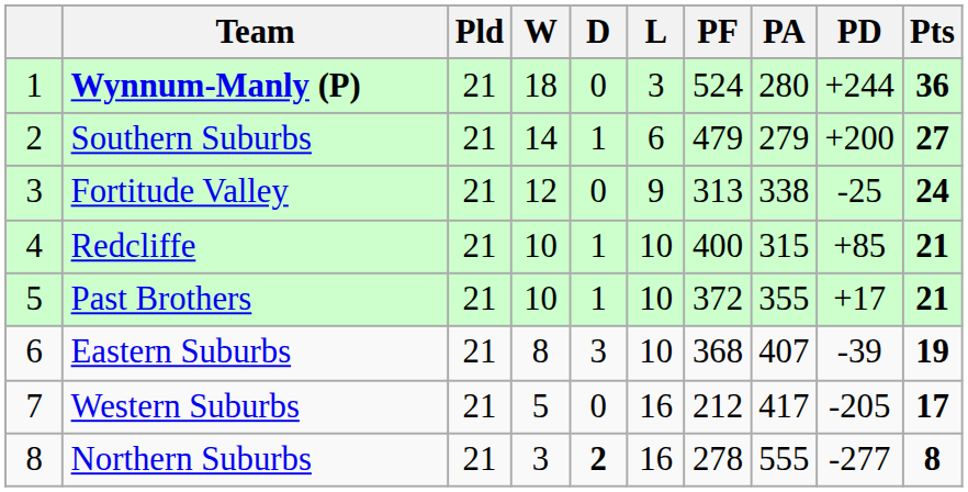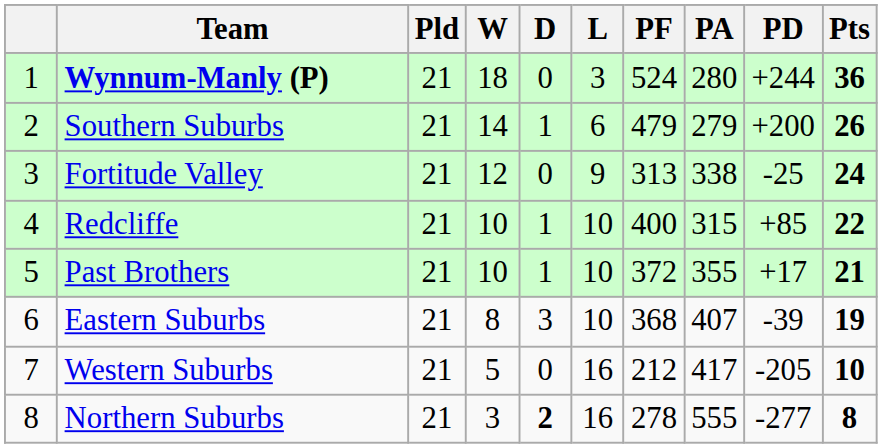Southern Suburbs | Pts: 27 -> 26
Redcliffe | Pts: 21 -> 22
Western Suburbs | Pts: 17 -> 10
